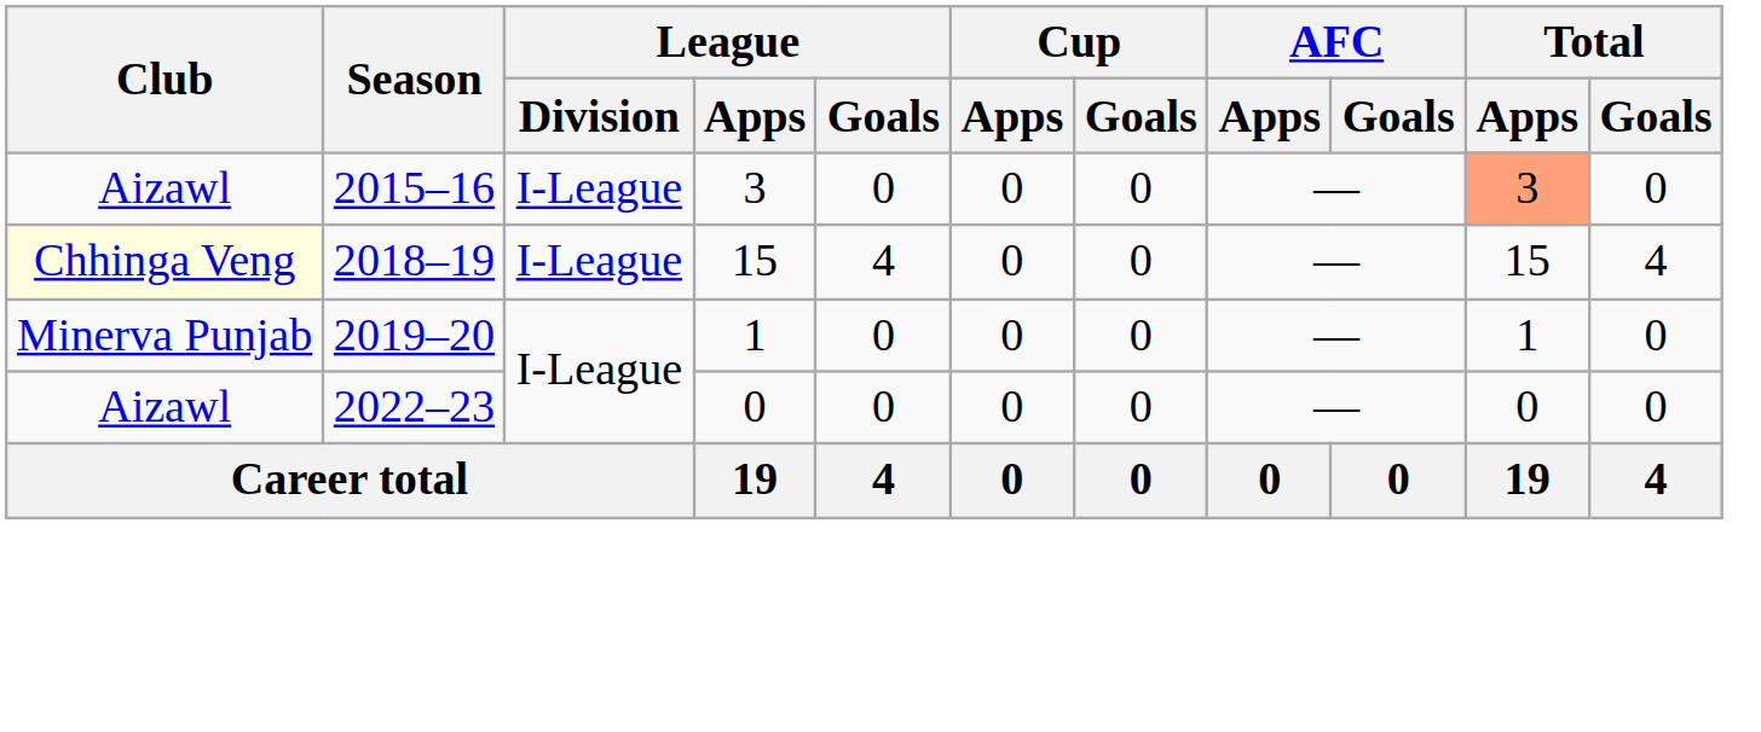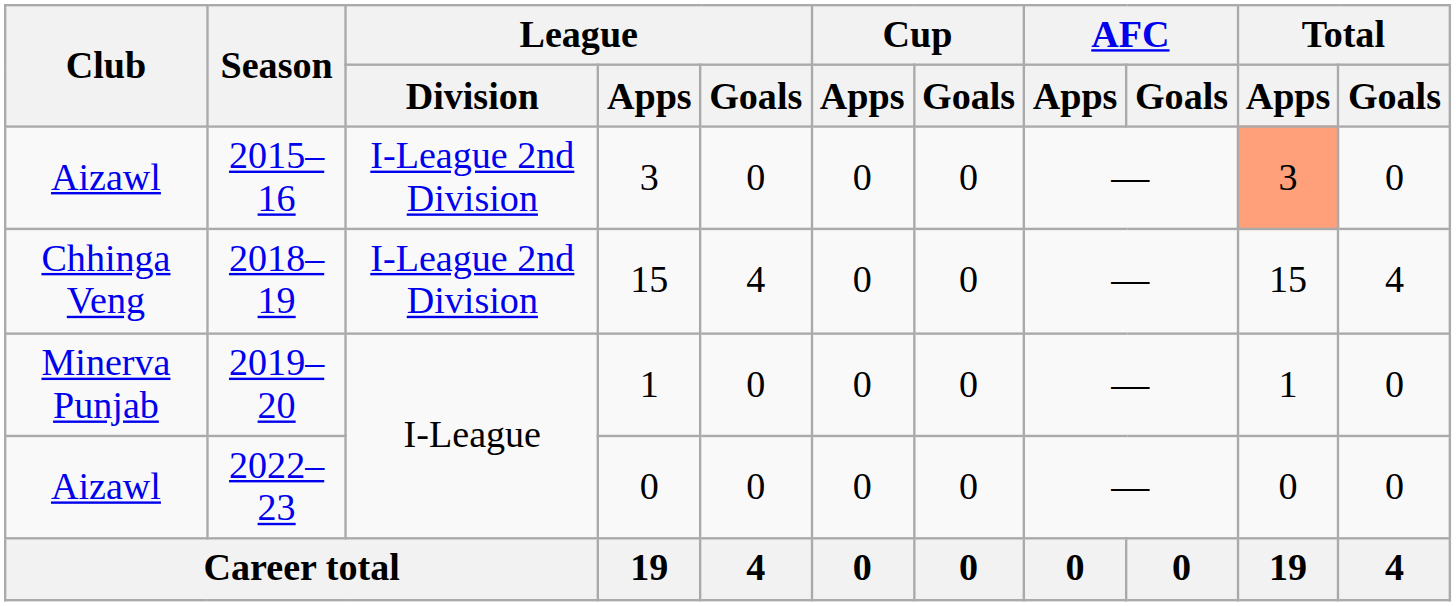2015–16 | League / Division: I-League -> I-League 2nd Division
2018–19 | Club: lightyellow background -> no background
2018–19 | League / Division: I-League -> I-League 2nd Division
